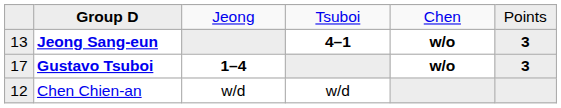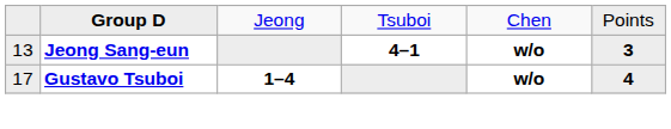Gustavo Tsuboi | column 6: 3 -> 4
- row: 12 | Chen Chien-an | w/d | w/d
